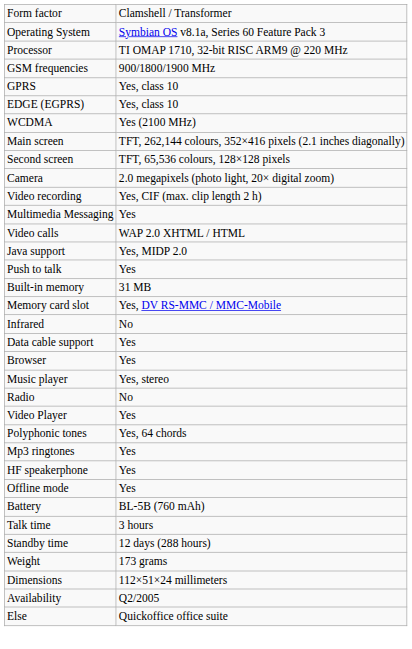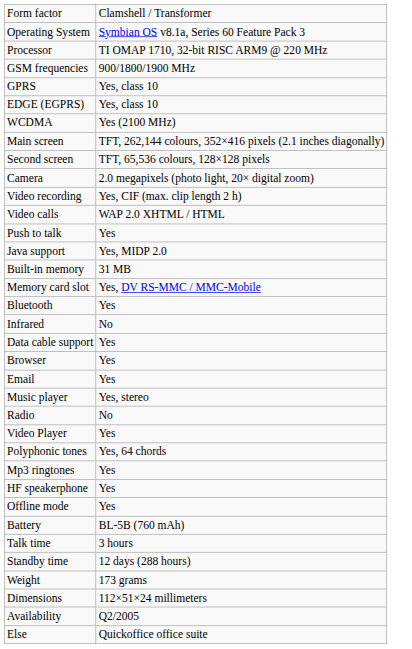- row: Multimedia Messaging | Yes
rows swapped: Push to talk <-> Java support
+ row: Bluetooth | Yes
+ row: Email | Yes
